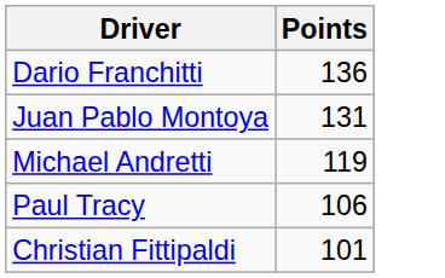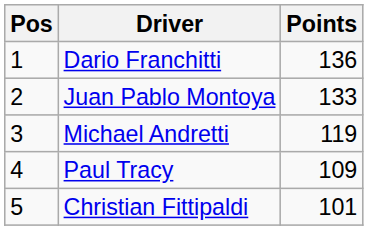+ column: Pos | 1 | 2 | 3 | 4 | 5
Juan Pablo Montoya | Points: 131 -> 133
Paul Tracy | Points: 106 -> 109
